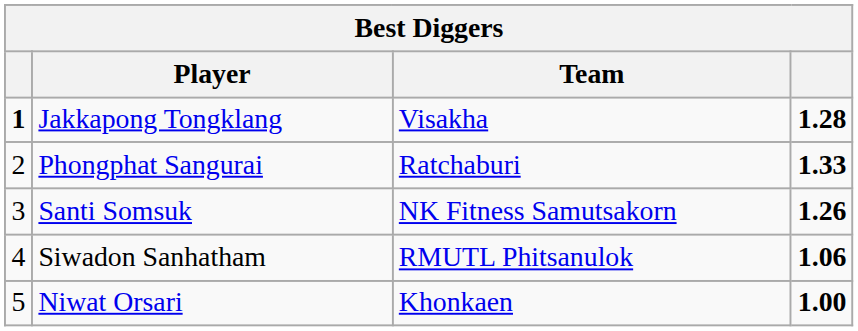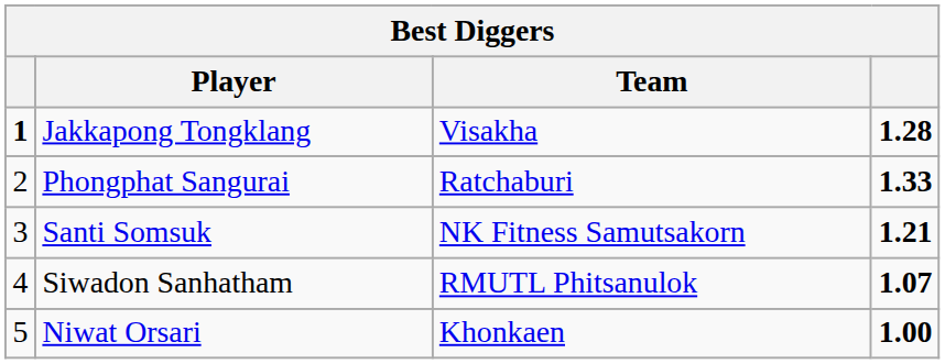Santi Somsuk | column 4: 1.26 -> 1.21
Siwadon Sanhatham | column 4: 1.06 -> 1.07
